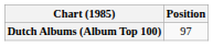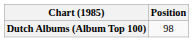Dutch Albums (Album Top 100) | Position: 97 -> 98
